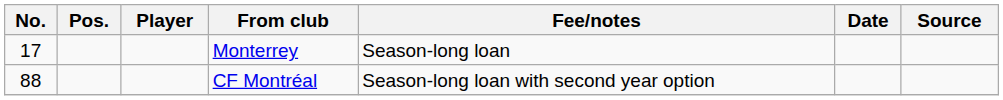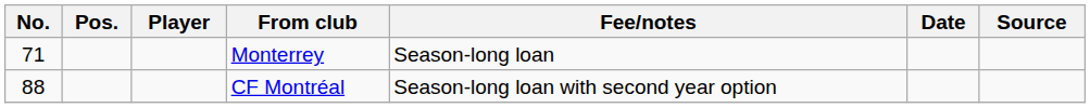Monterrey | No.: 17 -> 71
